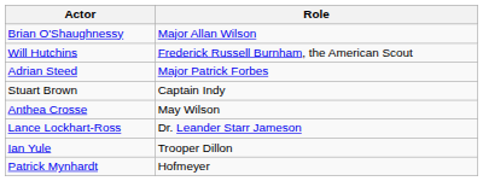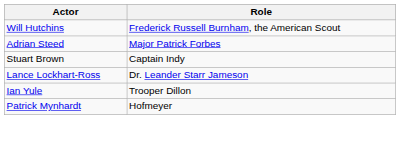- row: Brian O'Shaughnessy | Major Allan Wilson
- row: Anthea Crosse | May Wilson
